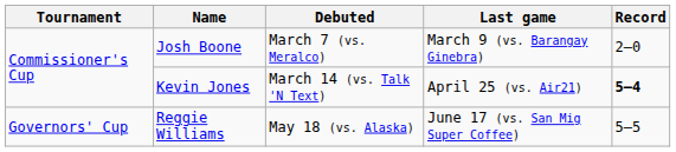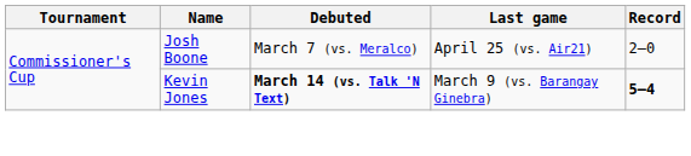Josh Boone | Last game: March 9 (vs. Barangay Ginebra) -> April 25 (vs. Air21)
Kevin Jones | Debuted: normal -> bold
Kevin Jones | Last game: April 25 (vs. Air21) -> March 9 (vs. Barangay Ginebra)
- row: Governors' Cup | Reggie Williams | May 18 (vs. Alaska) | June 17 (vs. San Mig Super Coffee) | 5–5
